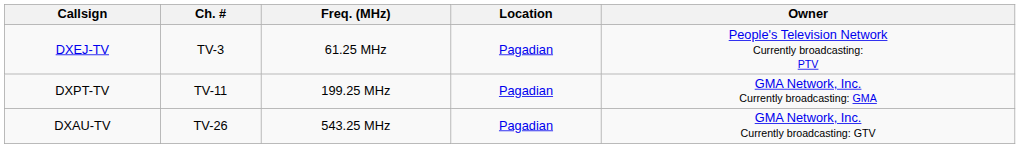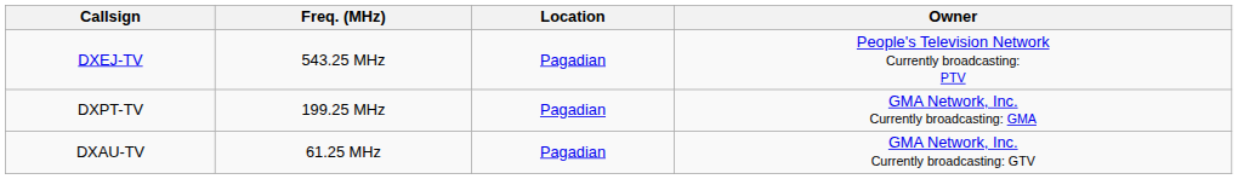- column: Ch. # | TV-3 | TV-11 | TV-26
DXEJ-TV | Freq. (MHz): 61.25 MHz -> 543.25 MHz
DXAU-TV | Freq. (MHz): 543.25 MHz -> 61.25 MHz
